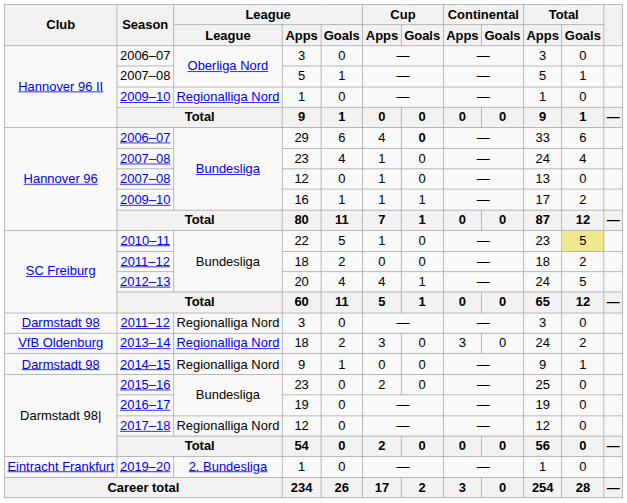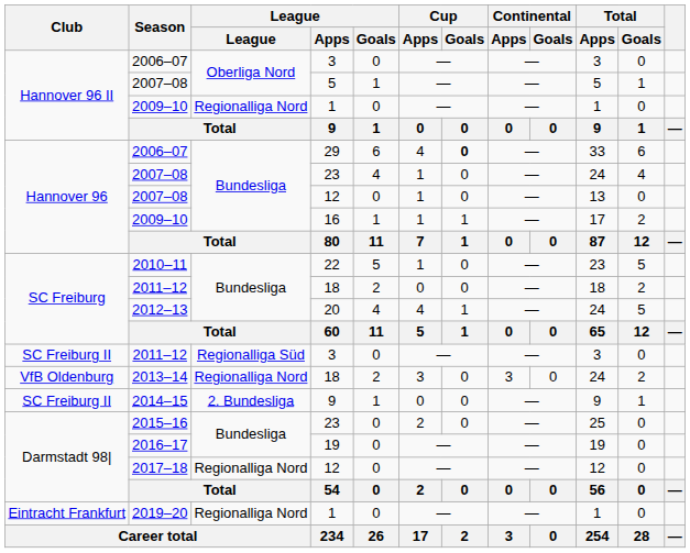2010–11 | Total / Goals: khaki background -> no background
2011–12 / 3 | Club: Darmstadt 98 -> SC Freiburg II
2011–12 / 3 | League: Regionalliga Nord -> Regionalliga Süd
2014–15 | Club: Darmstadt 98 -> SC Freiburg II
2014–15 | League: Regionalliga Nord -> 2. Bundesliga
2019–20 | League: 2. Bundesliga -> Regionalliga Nord
